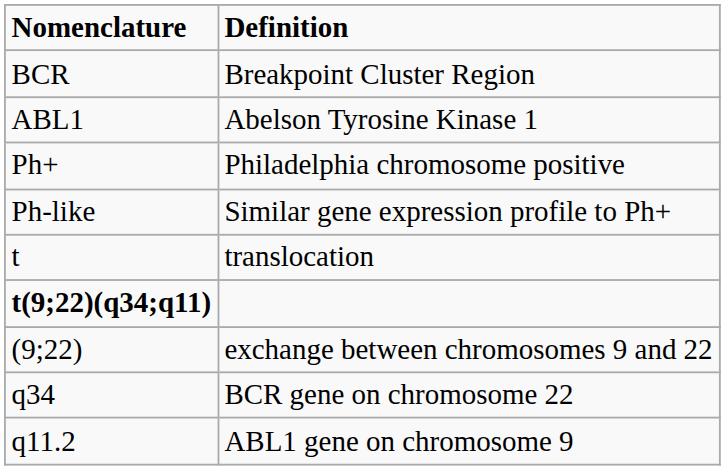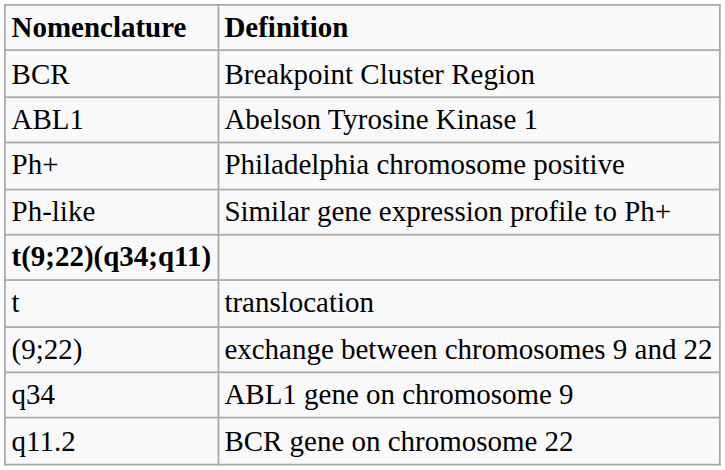rows swapped: t(9;22)(q34;q11) <-> t
q34 | Definition: BCR gene on chromosome 22 -> ABL1 gene on chromosome 9
q11.2 | Definition: ABL1 gene on chromosome 9 -> BCR gene on chromosome 22
